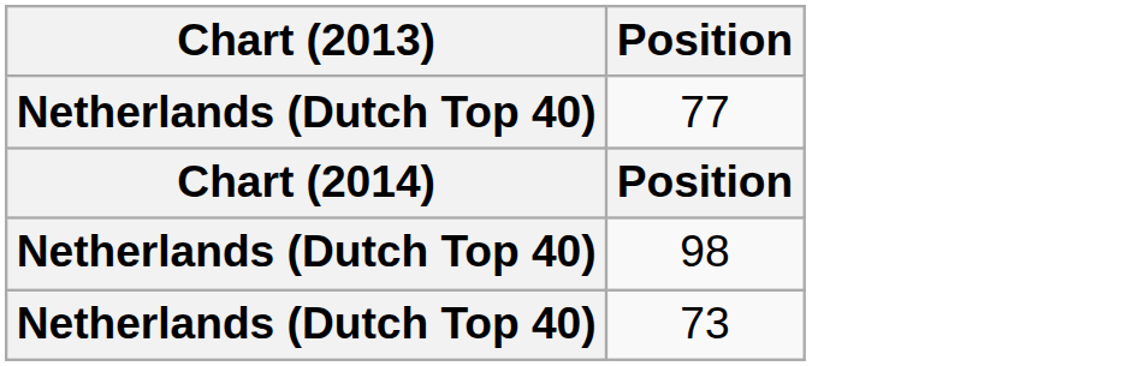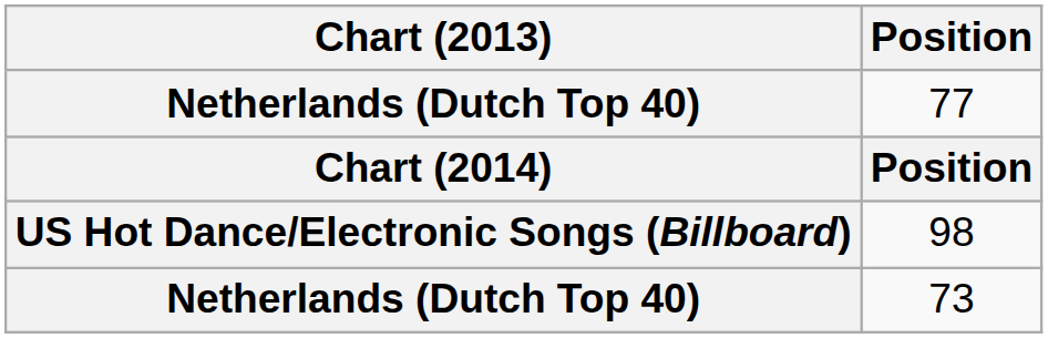98 | Chart (2013): Netherlands (Dutch Top 40) -> US Hot Dance/Electronic Songs (Billboard)
